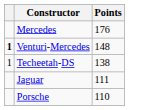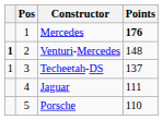+ column: Pos | 1 | 2 | 3 | 4 | 5
Mercedes | Points: normal -> bold
Techeetah-DS | Points: 138 -> 137
